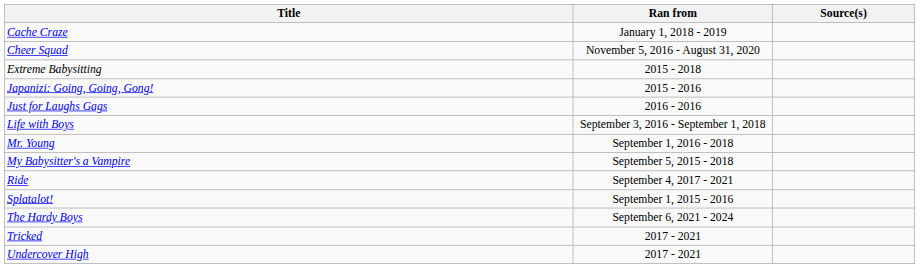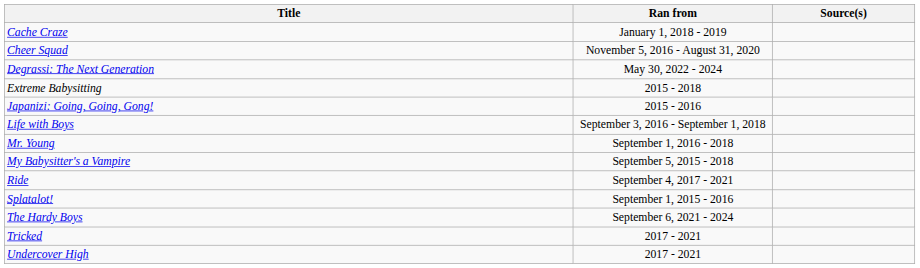+ row: Degrassi: The Next Generation | May 30, 2022 - 2024
- row: Just for Laughs Gags | 2016 - 2016
